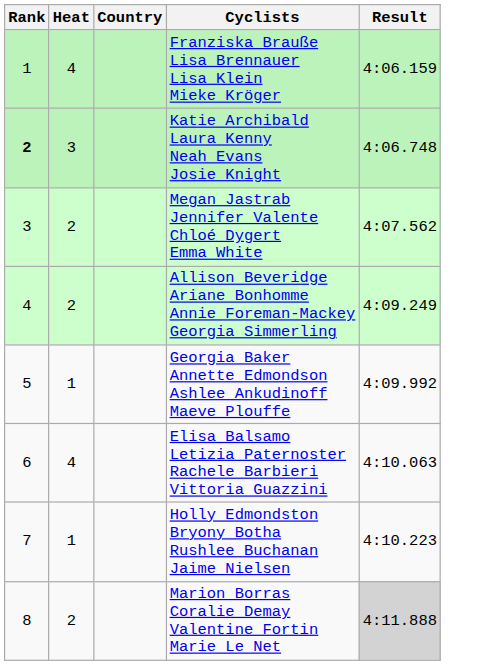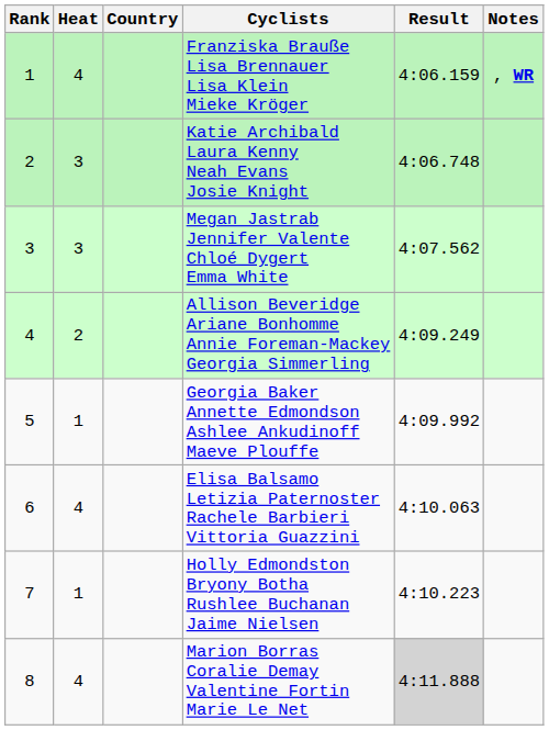+ column: Notes | , WR
Katie Archibald Laura Kenny Neah Evans Josie Knight | Rank: bold -> normal
Megan Jastrab Jennifer Valente Chloé Dygert Emma White | Heat: 2 -> 3
Marion Borras Coralie Demay Valentine Fortin Marie Le Net | Heat: 2 -> 4
